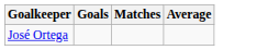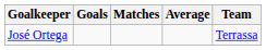+ column: Team | Terrassa
